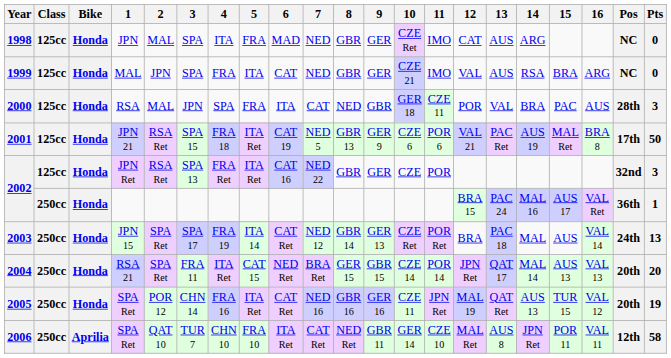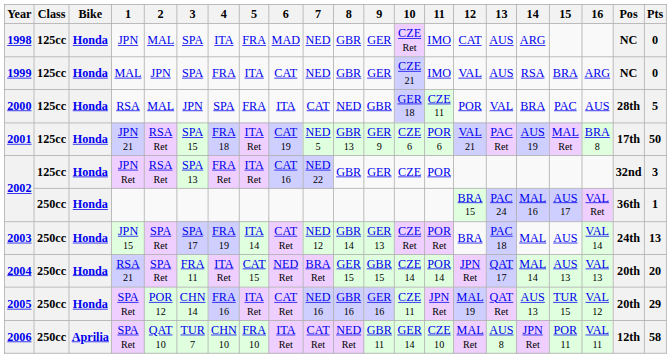2000 | Pts: 3 -> 5
2005 | Pts: 19 -> 29
